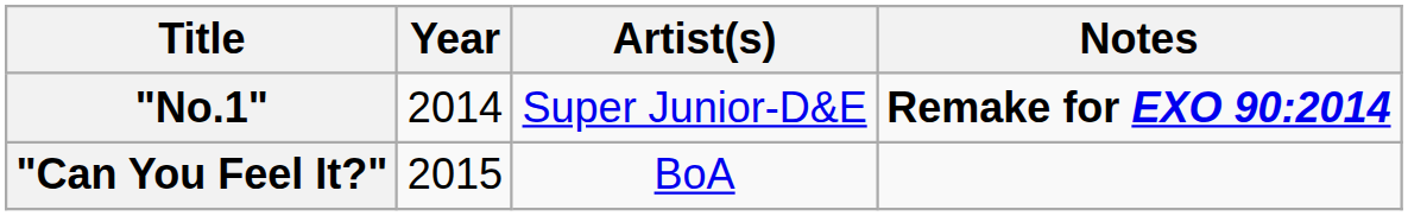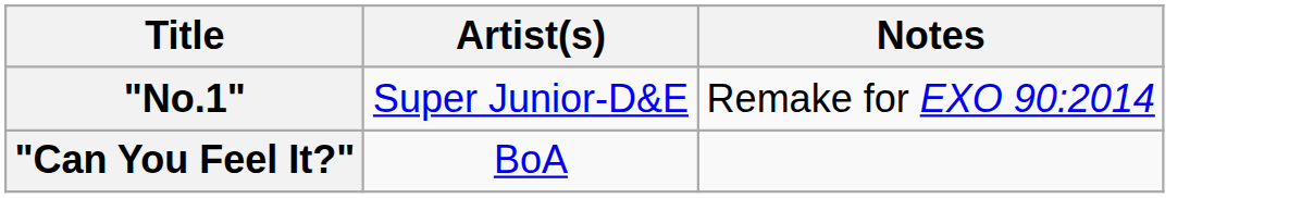- column: Year | 2014 | 2015
"No.1" | Notes: bold -> normal
